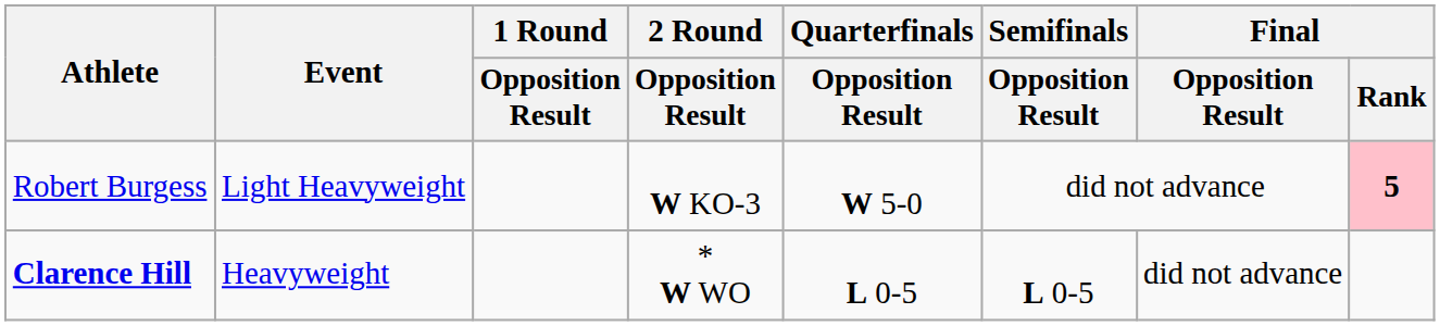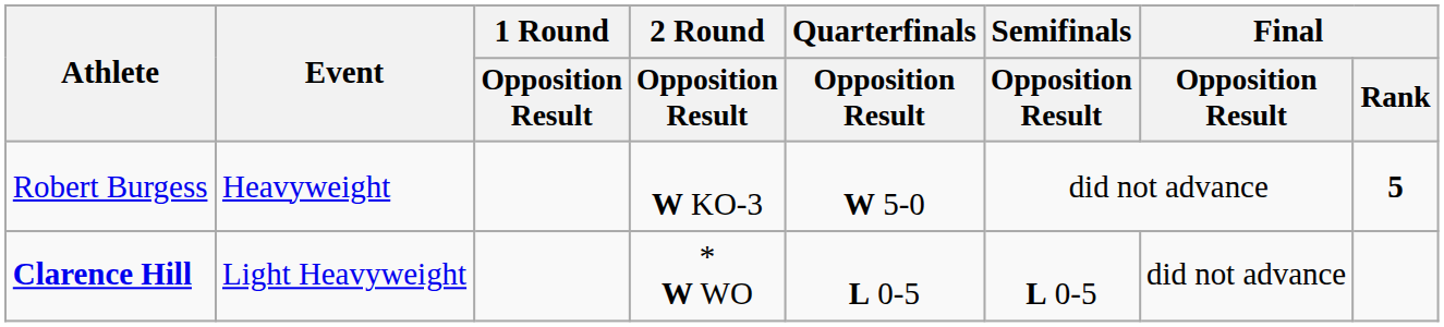Robert Burgess | Event: Light Heavyweight -> Heavyweight
Robert Burgess | Final / Rank: pink background -> no background
Clarence Hill | Event: Heavyweight -> Light Heavyweight
